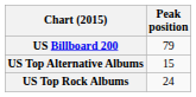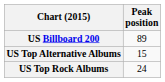US Billboard 200 | Peak position: 79 -> 89
